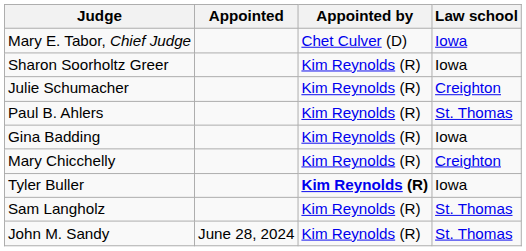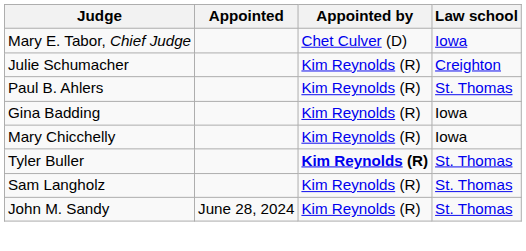- row: Sharon Soorholtz Greer | Kim Reynolds (R) | Iowa
Mary Chicchelly | Law school: Creighton -> Iowa
Tyler Buller | Law school: Iowa -> St. Thomas
